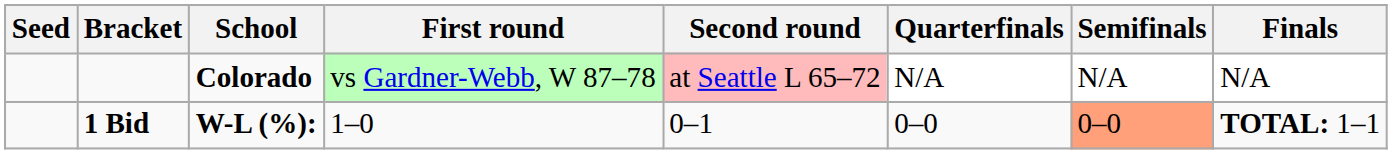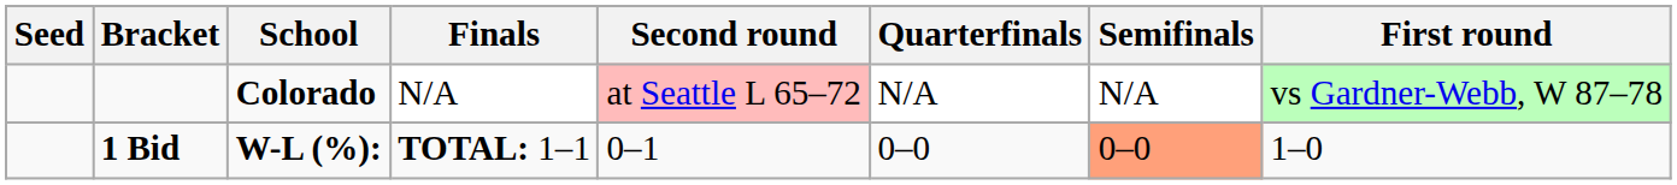columns swapped: First round <-> Finals
